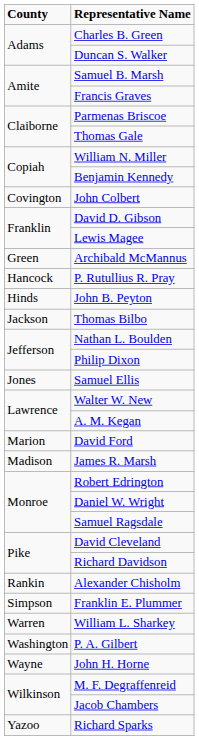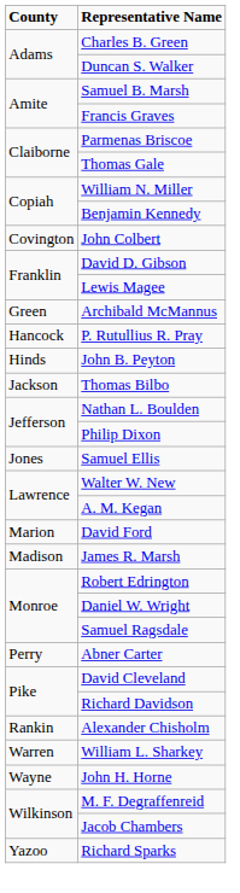+ row: Perry | Abner Carter
- row: Simpson | Franklin E. Plummer
- row: Washington | P. A. Gilbert
